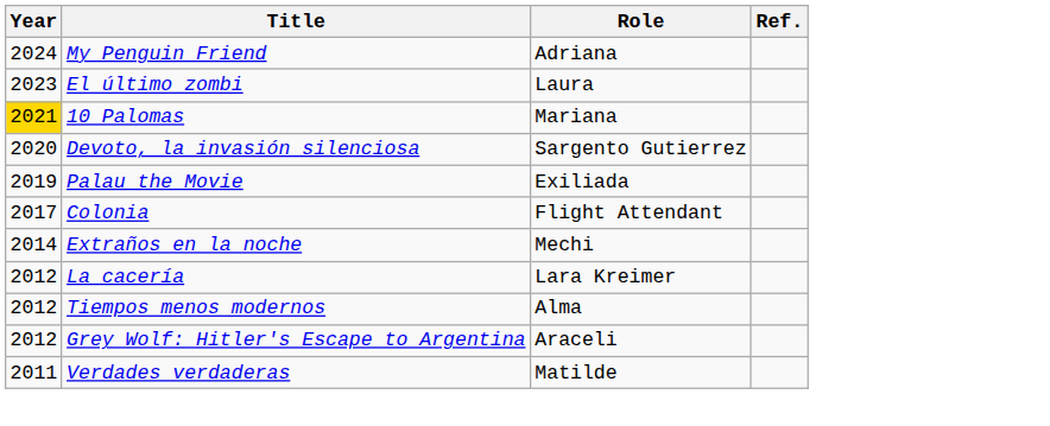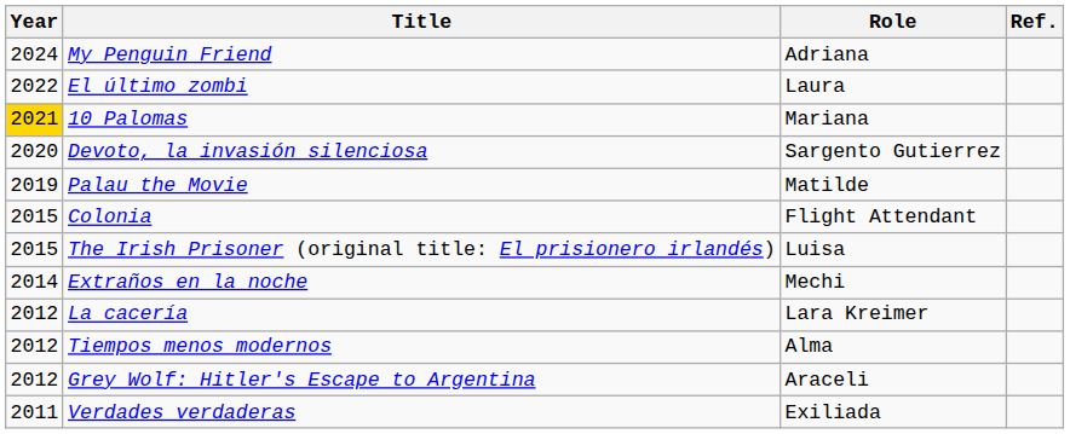El último zombi | Year: 2023 -> 2022
Palau the Movie | Role: Exiliada -> Matilde
Colonia | Year: 2017 -> 2015
+ row: 2015 | The Irish Prisoner (original title: El prisionero irlandés) | Luisa
Verdades verdaderas | Role: Matilde -> Exiliada
